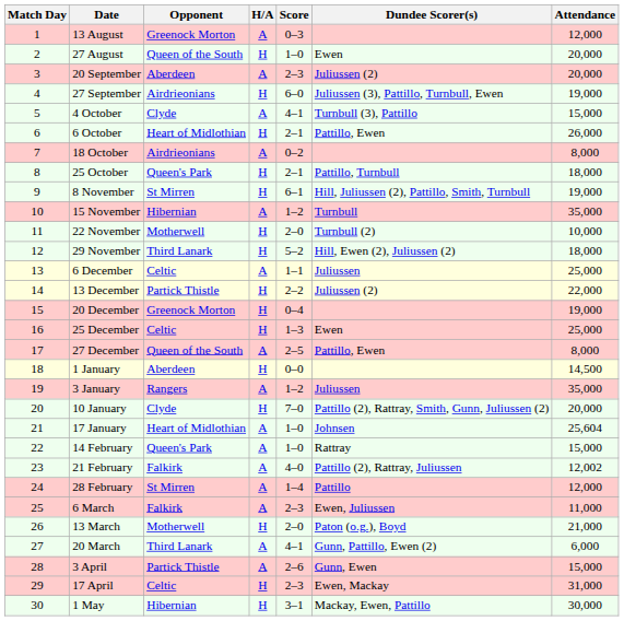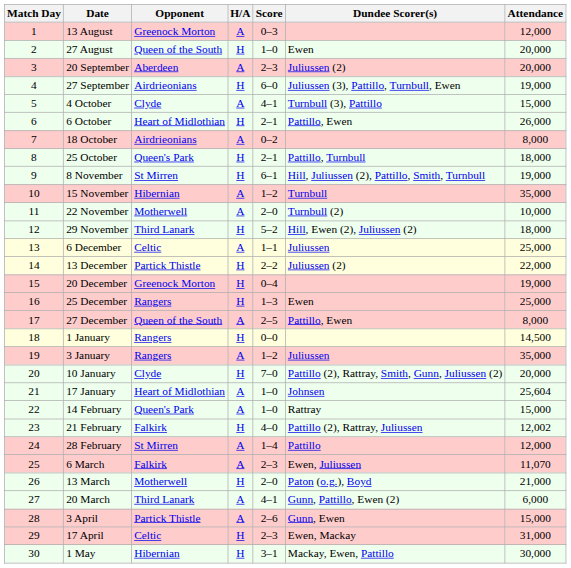22 November | H/A: H -> A
25 December | Opponent: Celtic -> Rangers
1 January | Opponent: Aberdeen -> Rangers
21 February | H/A: A -> H
6 March | Attendance: 11,000 -> 11,070
